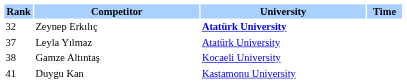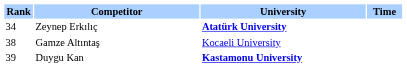Zeynep Erkılıç | Rank: 32 -> 34
- row: 37 | Leyla Yılmaz | Atatürk University
Duygu Kan | Rank: 41 -> 39
Duygu Kan | University: normal -> bold
